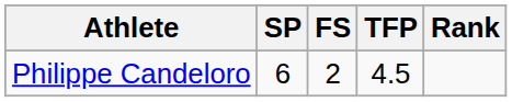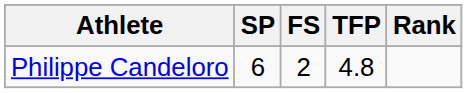Philippe Candeloro | TFP: 4.5 -> 4.8
